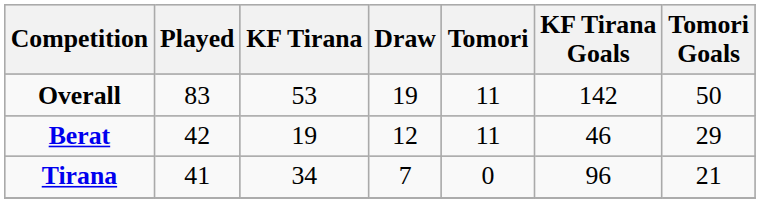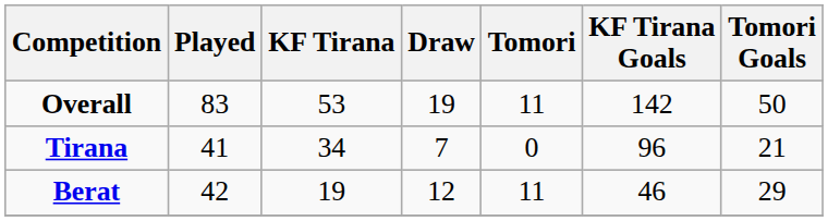rows swapped: Tirana <-> Berat
